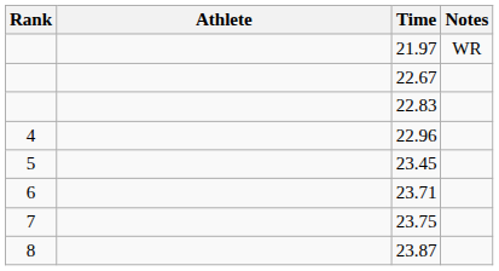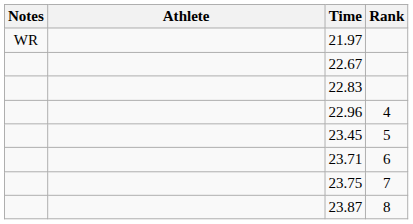columns swapped: Rank <-> Notes
